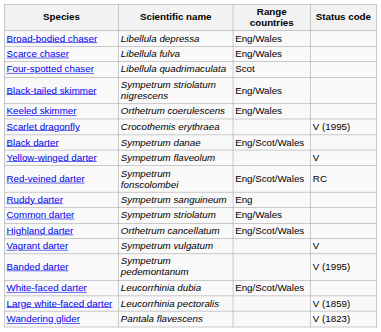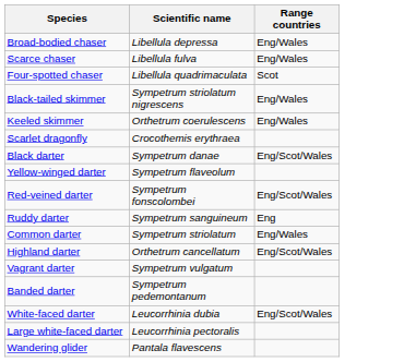- column: Status code | V (1995) | V | RC | V | V (1995) | V (1859) | V (1823)
